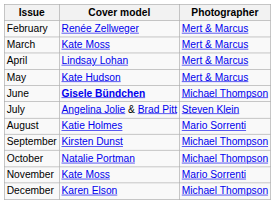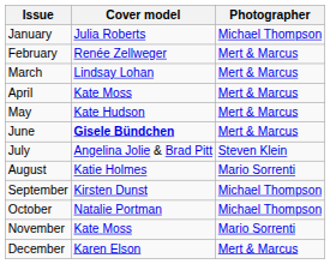+ row: January | Julia Roberts | Michael Thompson
March | Cover model: Kate Moss -> Lindsay Lohan
April | Cover model: Lindsay Lohan -> Kate Moss
June | Photographer: Michael Thompson -> Mert & Marcus
December | Photographer: Michael Thompson -> Mert & Marcus
